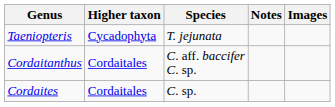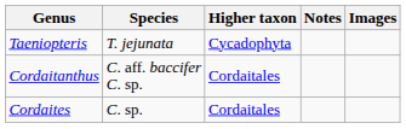columns swapped: Species <-> Higher taxon
